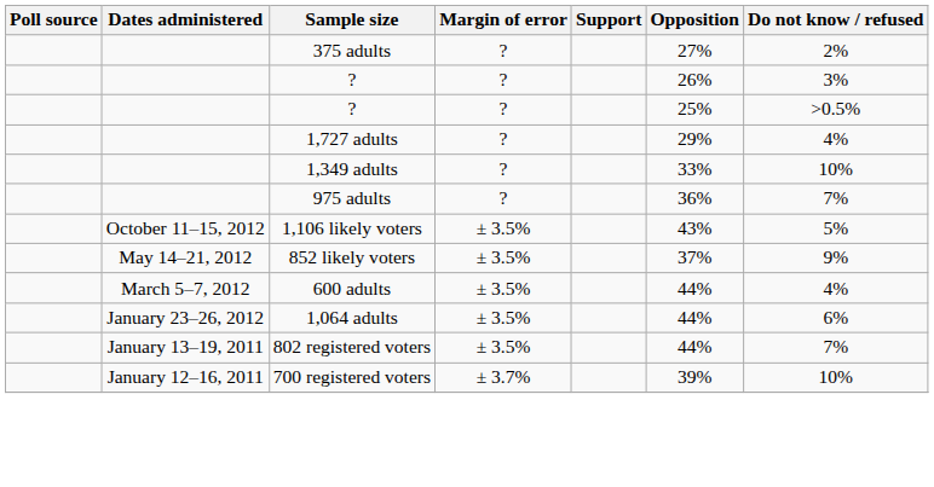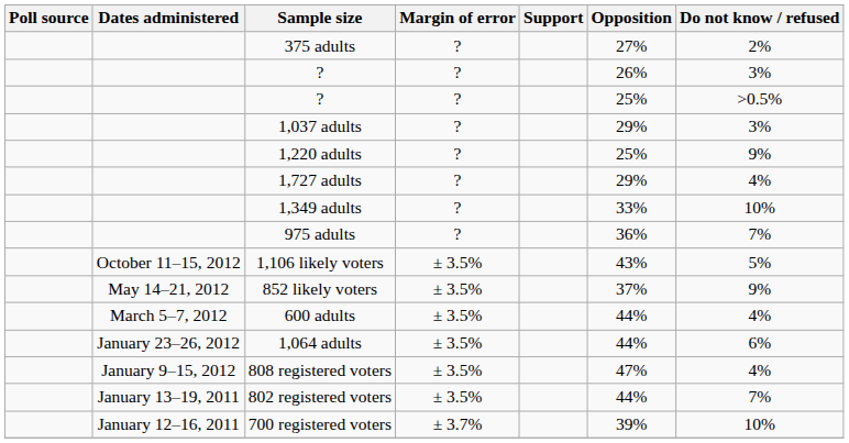+ row: 1,037 adults | ? | 29% | 3%
+ row: 1,220 adults | ? | 25% | 9%
+ row: January 9–15, 2012 | 808 registered voters | ± 3.5% | 47% | 4%
